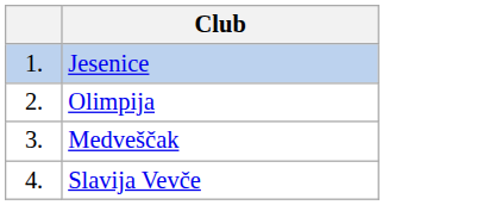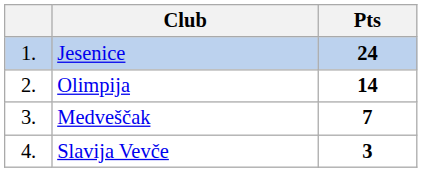+ column: Pts | 24 | 14 | 7 | 3
